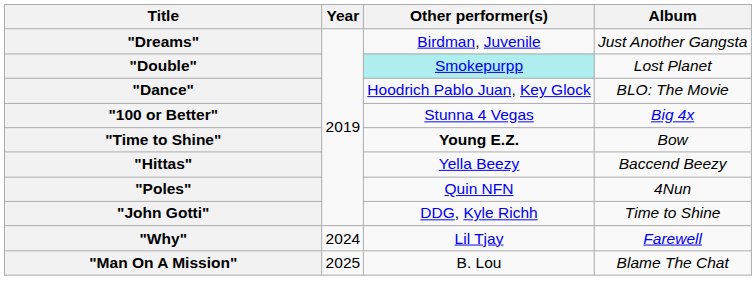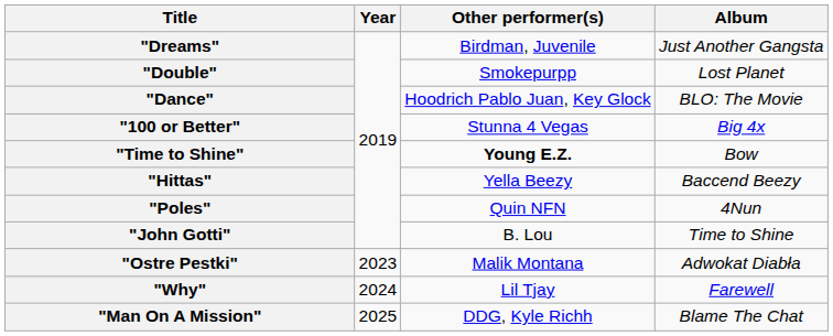"Double" | Other performer(s): paleturquoise background -> no background
"John Gotti" | Other performer(s): DDG, Kyle Richh -> B. Lou
+ row: "Ostre Pestki" | 2023 | Malik Montana | Adwokat Diabła
"Man On A Mission" | Other performer(s): B. Lou -> DDG, Kyle Richh
